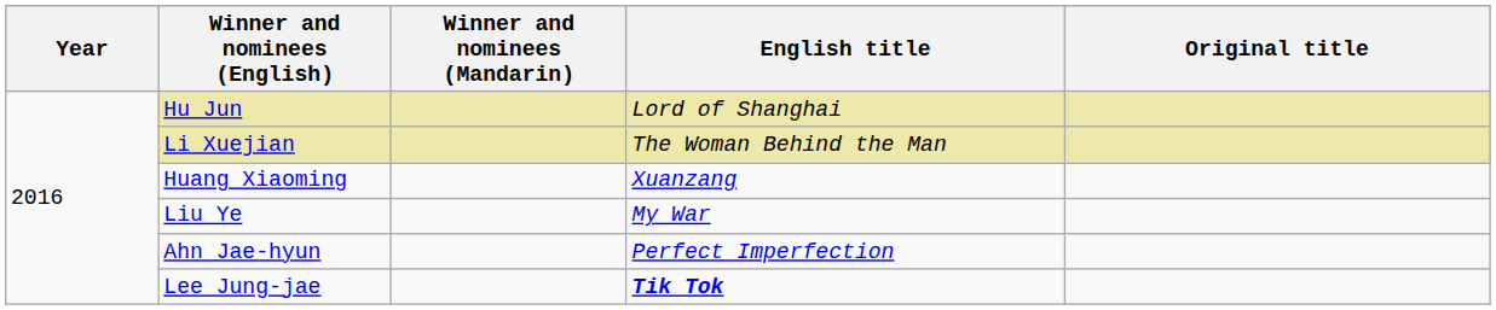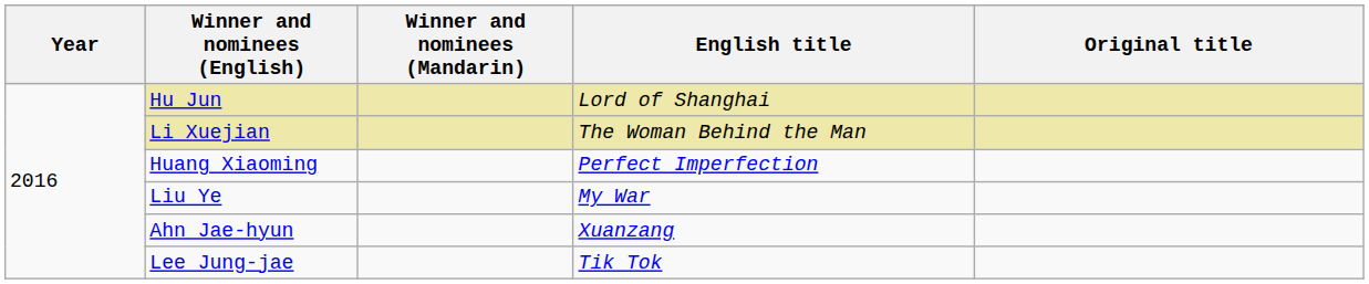Huang Xiaoming | English title: Xuanzang -> Perfect Imperfection
Ahn Jae-hyun | English title: Perfect Imperfection -> Xuanzang
Lee Jung-jae | English title: bold -> normal
